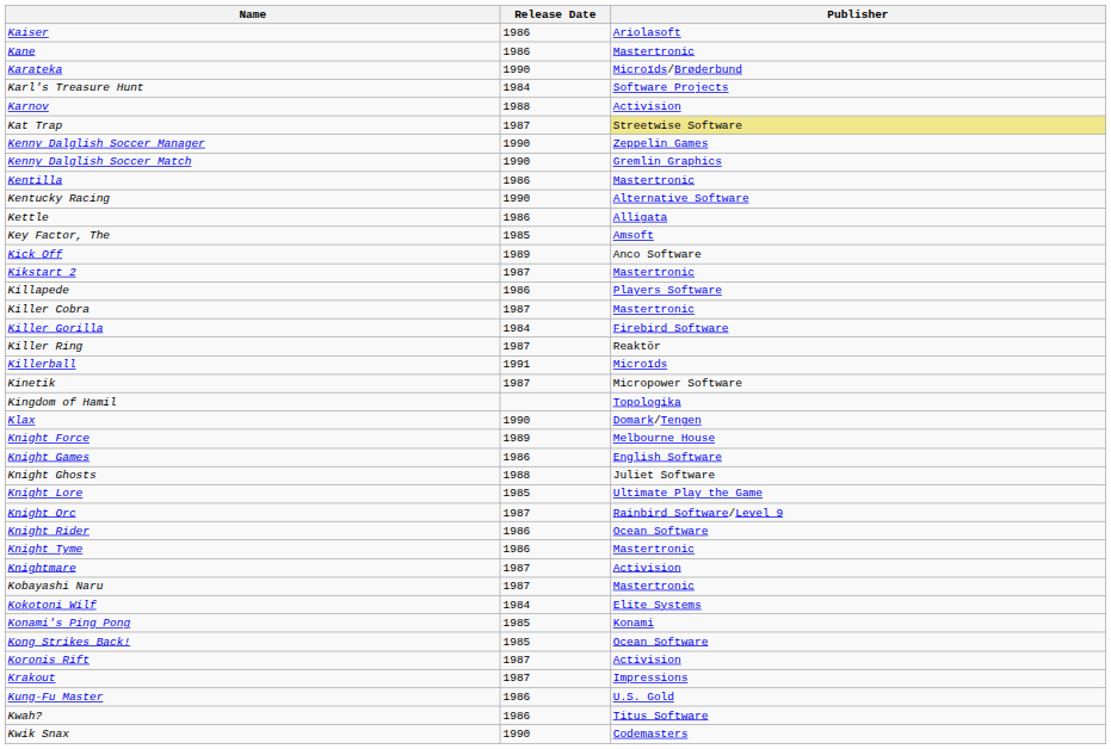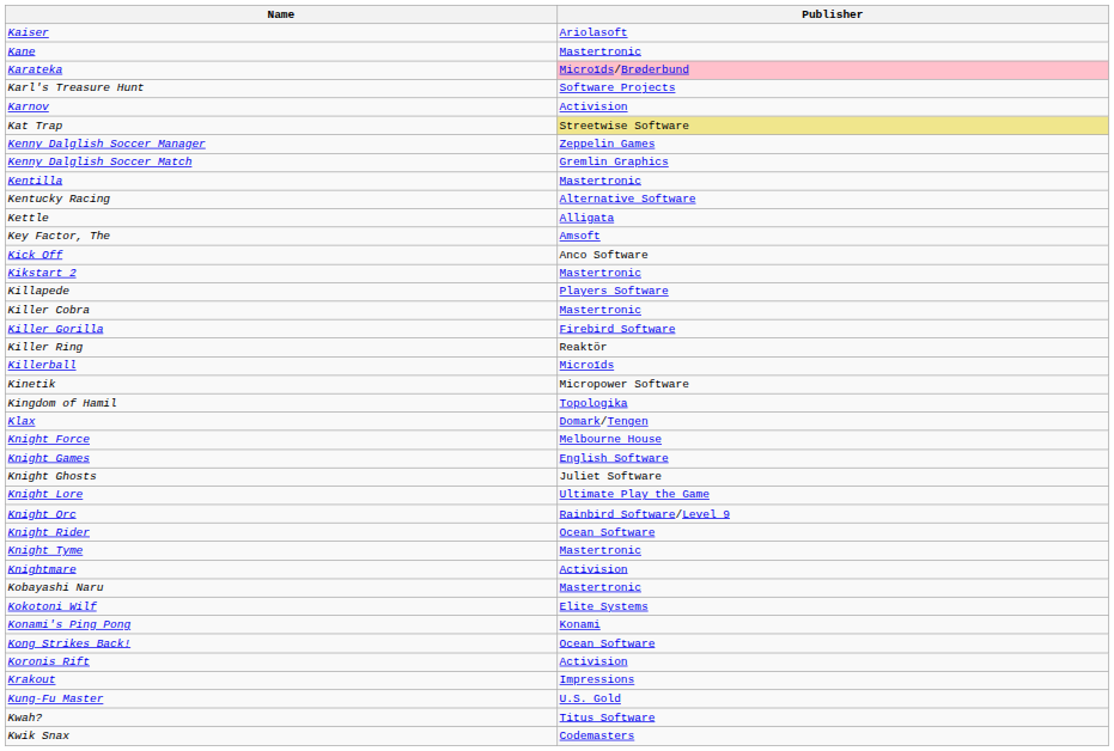- column: Release Date | 1986 | 1986 | 1990 | 1984 | 1988 | 1987 | 1990 | 1990 | 1986 | 1990 | 1986 | 1985 | 1989 | 1987 | 1986 | 1987 | 1984 | 1987 | 1991 | 1987 | 1990 | 1989 | 1986 | 1988 | 1985 | 1987 | 1986 | 1986 | 1987 | 1987 | 1984 | 1985 | 1985 | 1987 | 1987 | 1986 | 1986 | 1990
Karateka | Publisher: no background -> pink background
